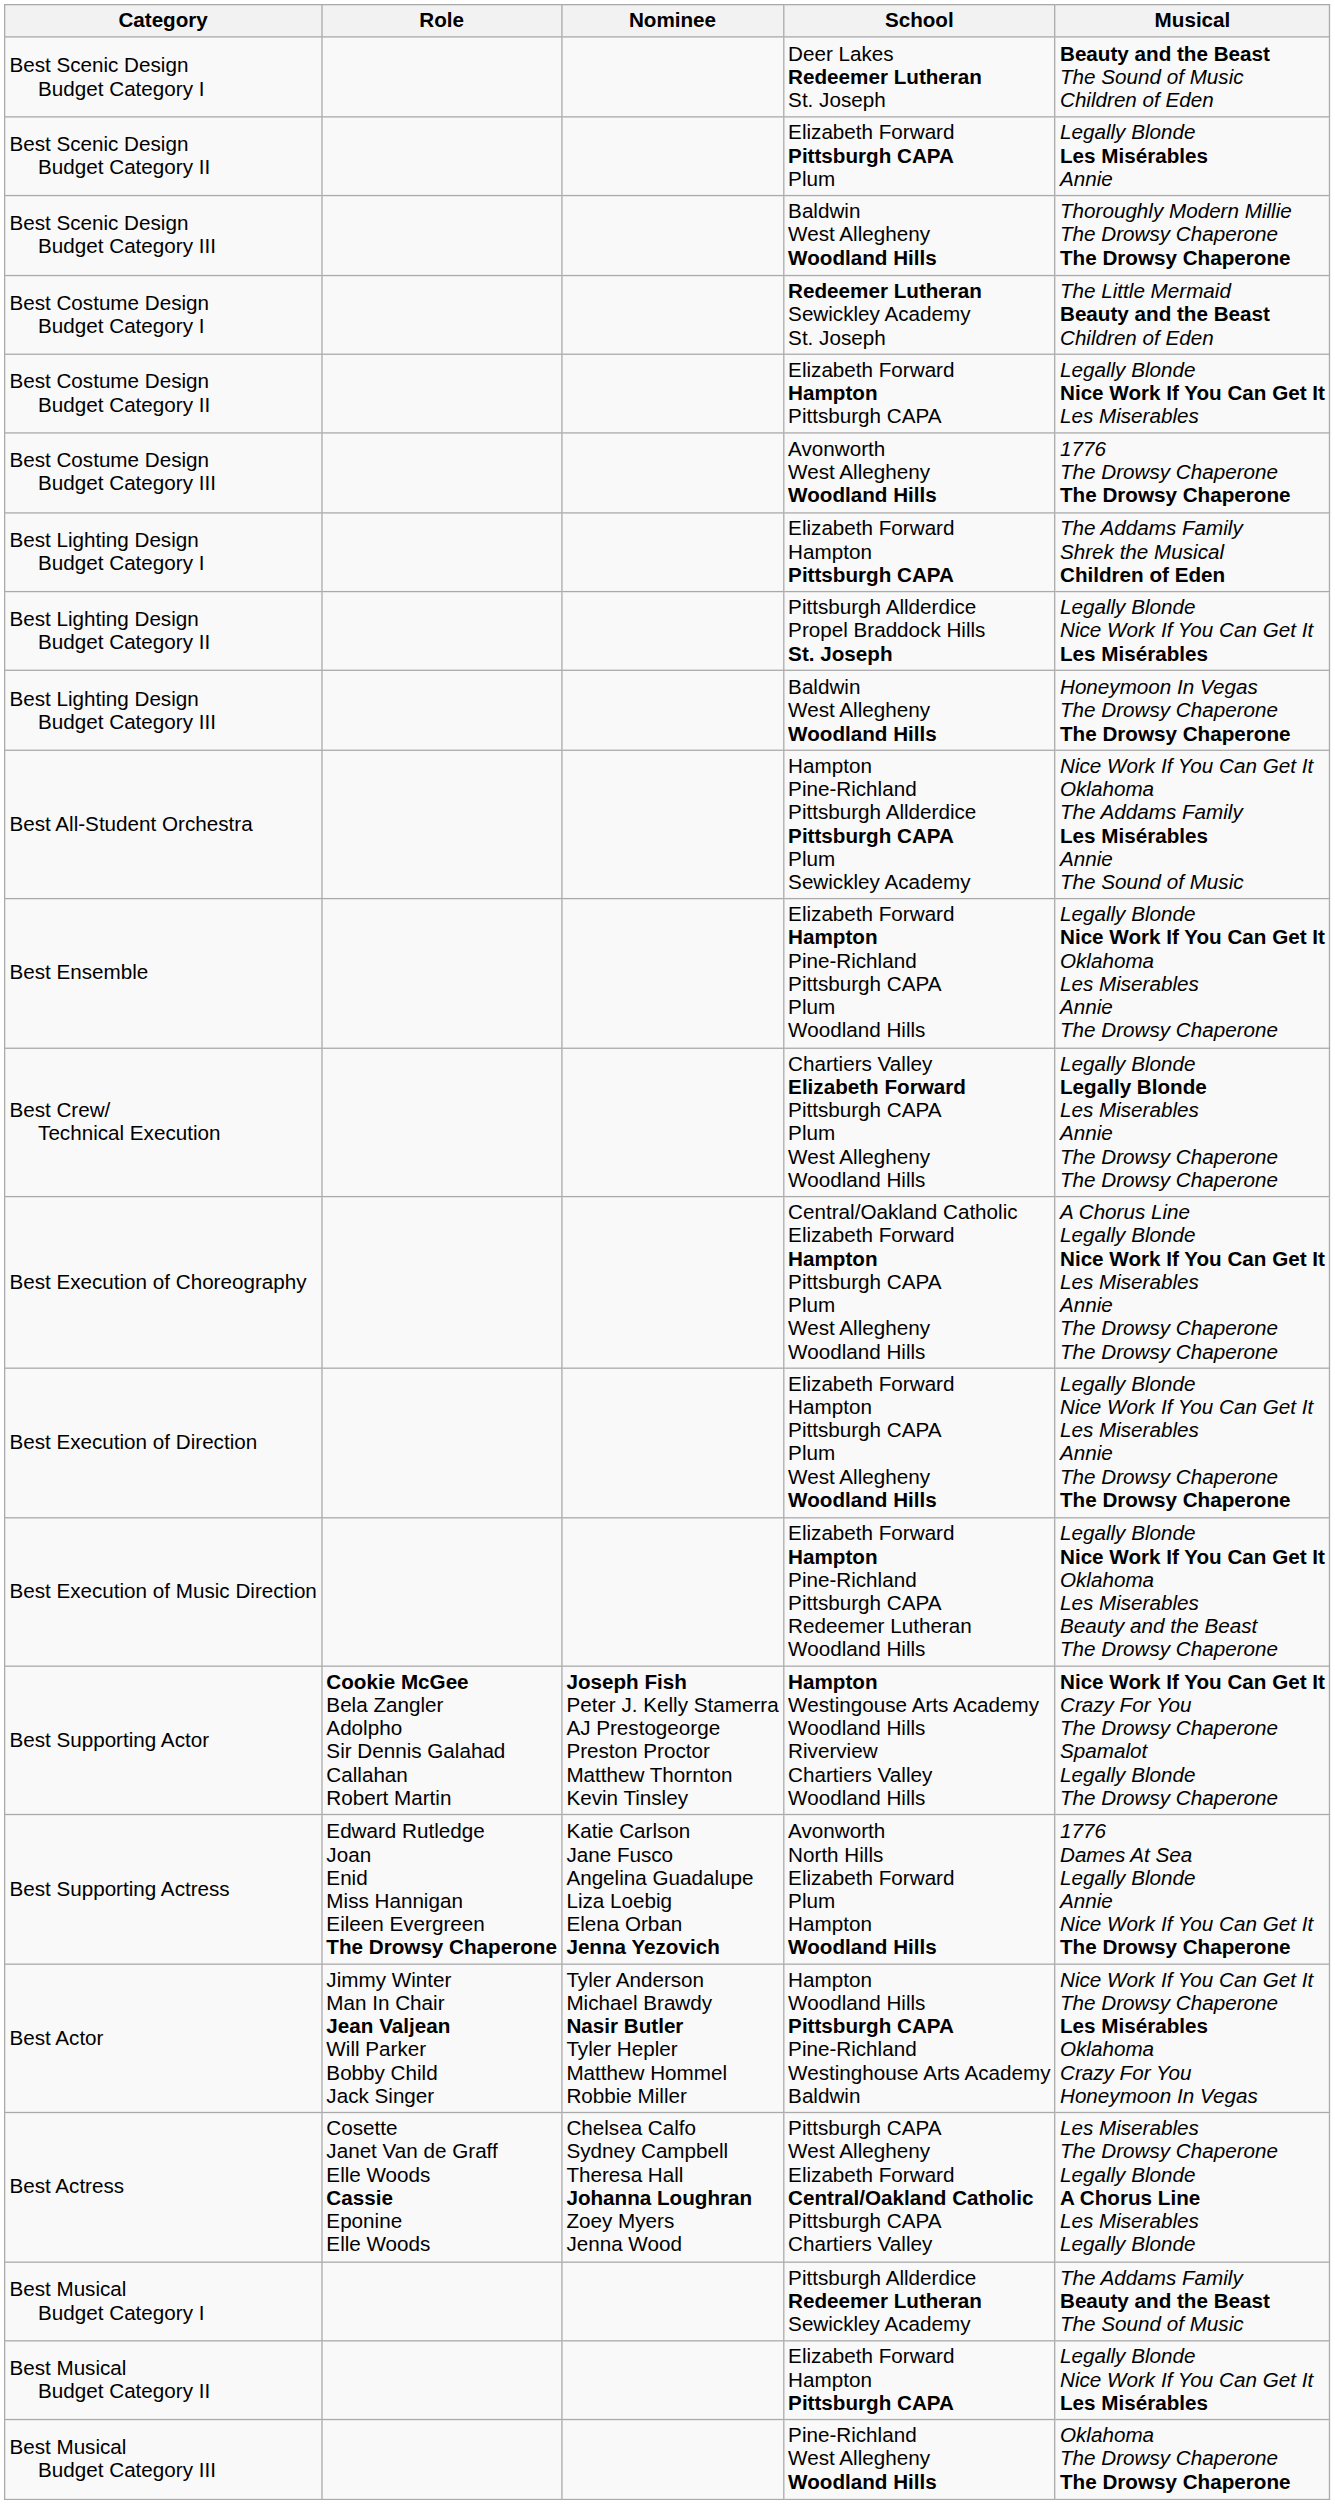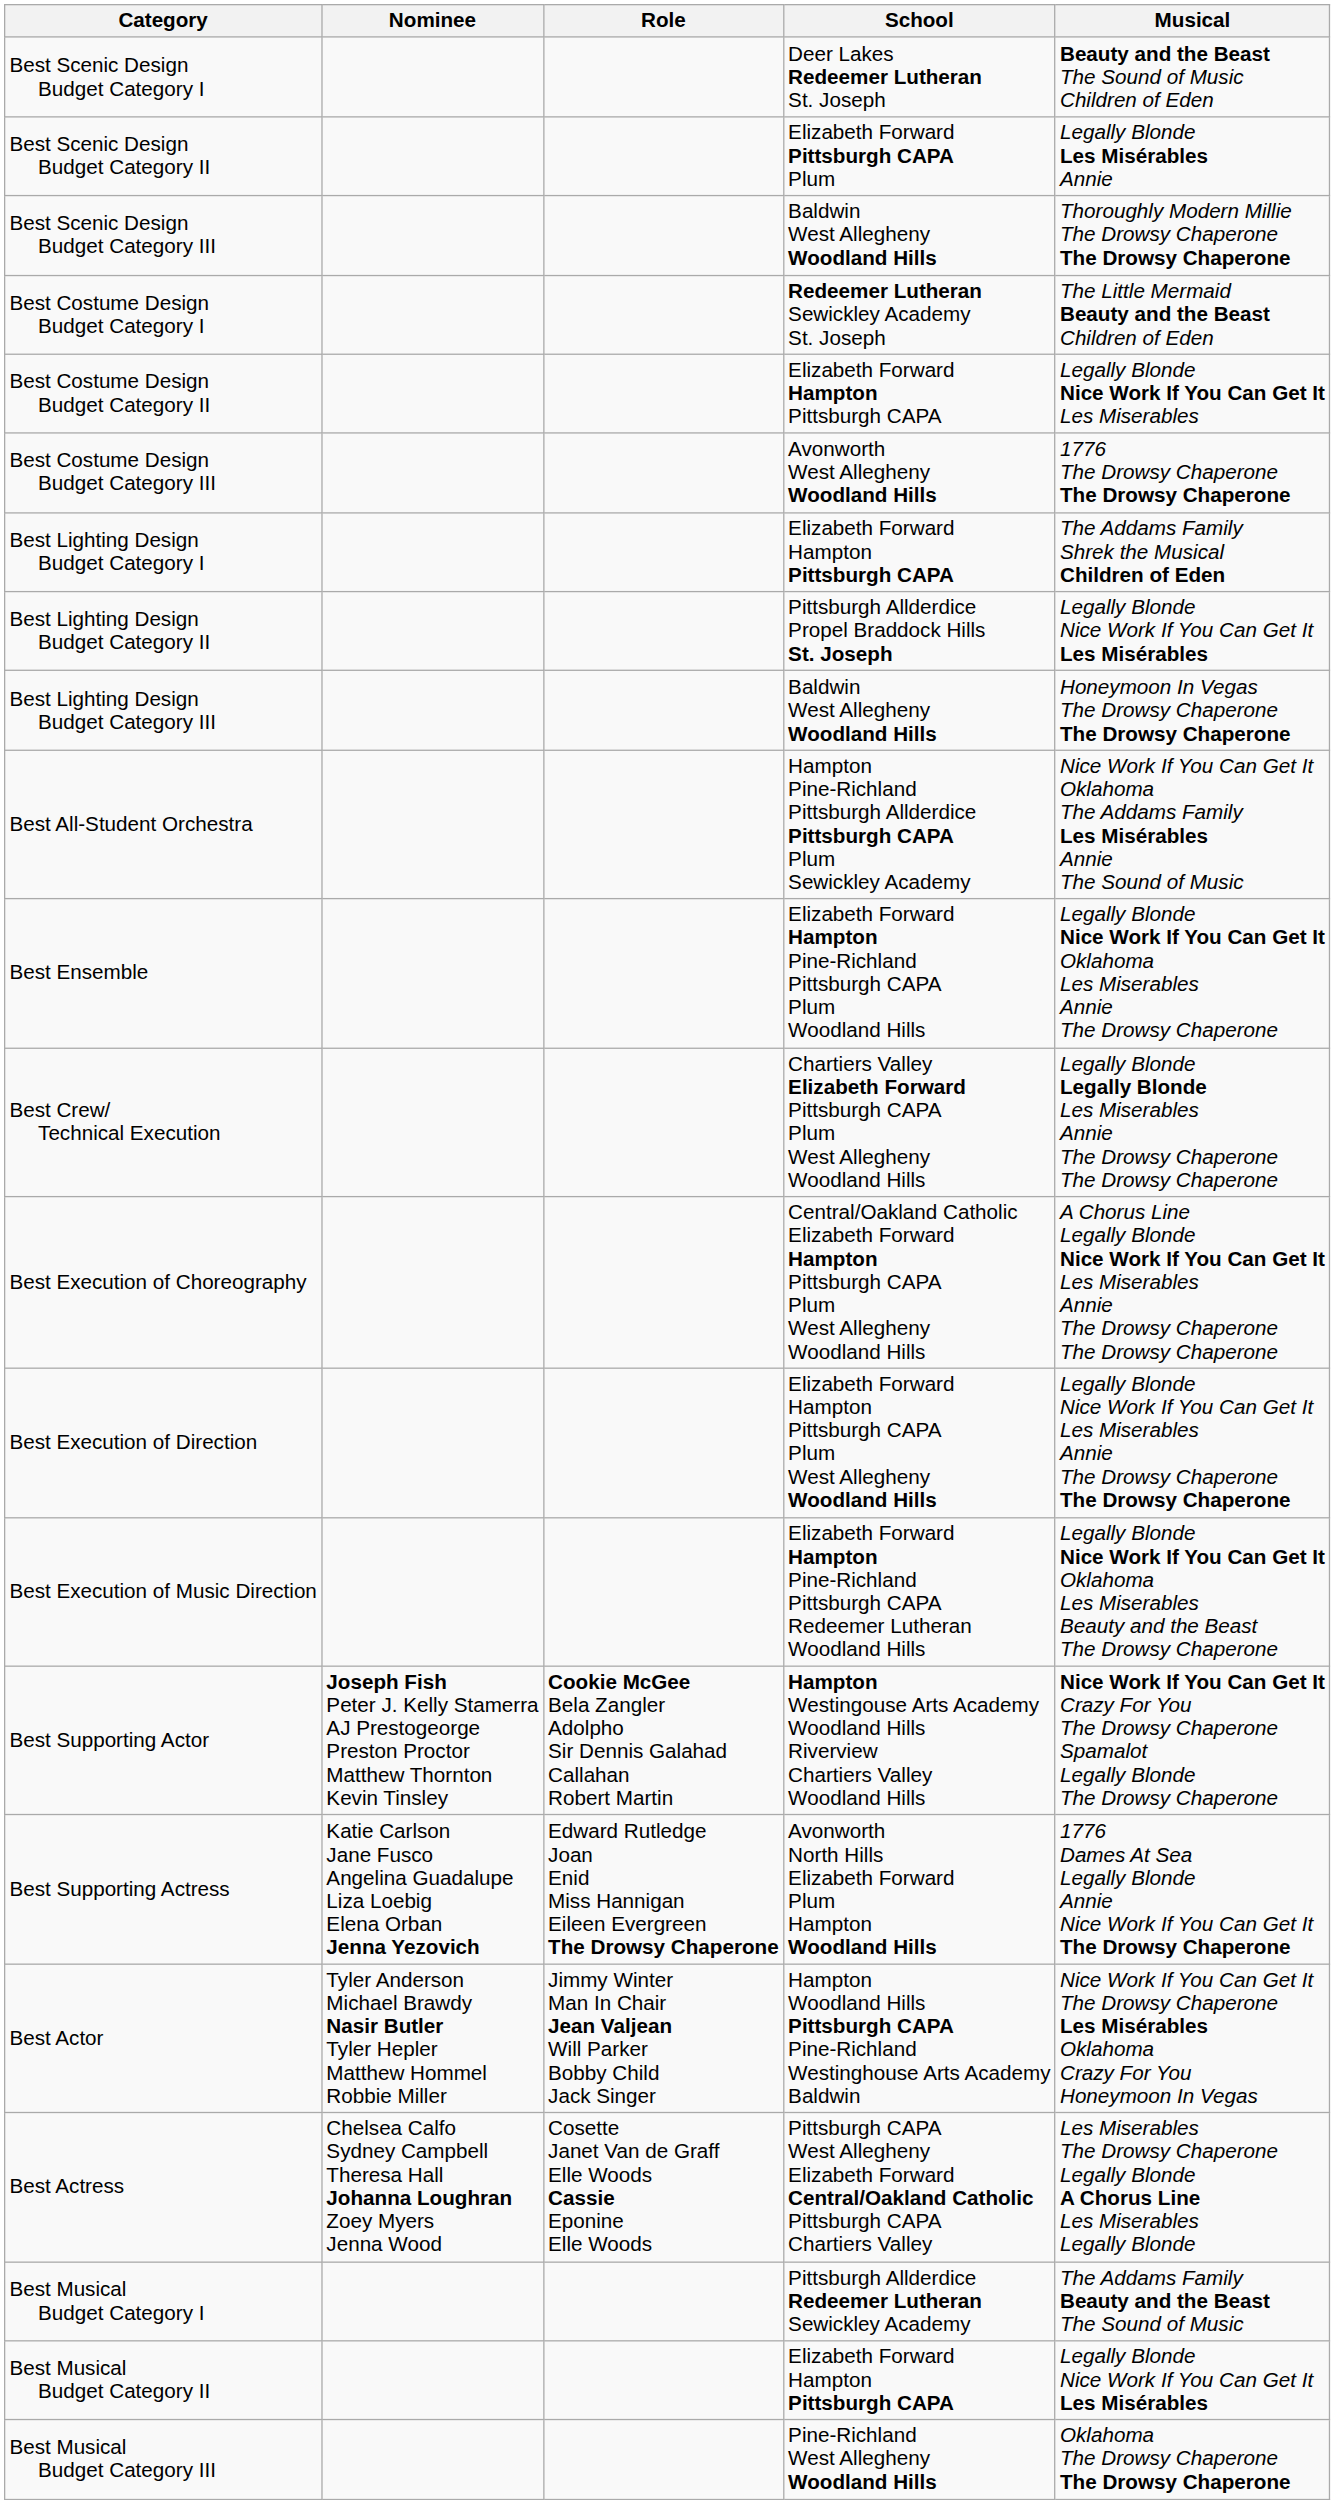columns swapped: Nominee <-> Role
